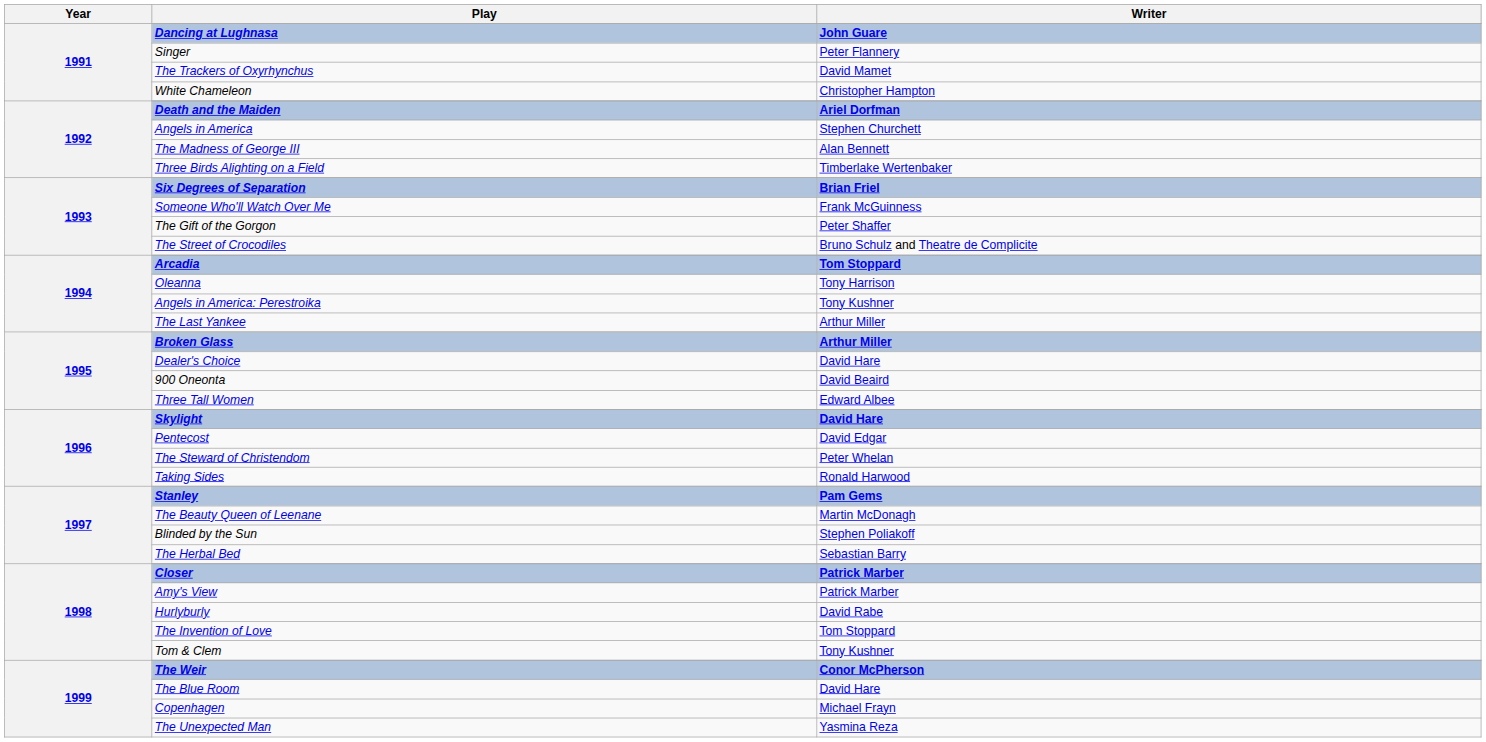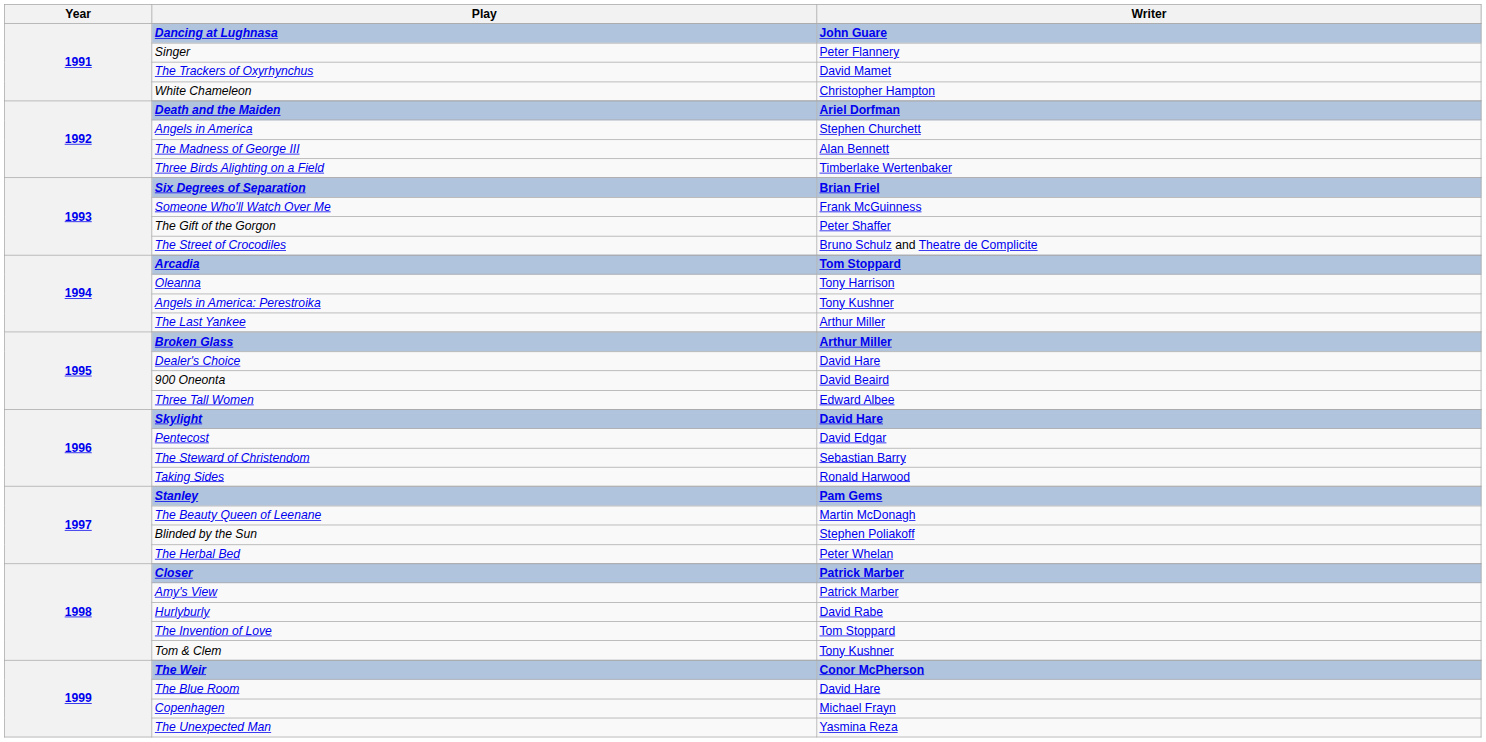The Steward of Christendom | Writer: Peter Whelan -> Sebastian Barry
The Herbal Bed | Writer: Sebastian Barry -> Peter Whelan
